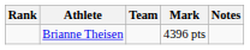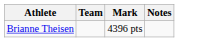- column: Rank
